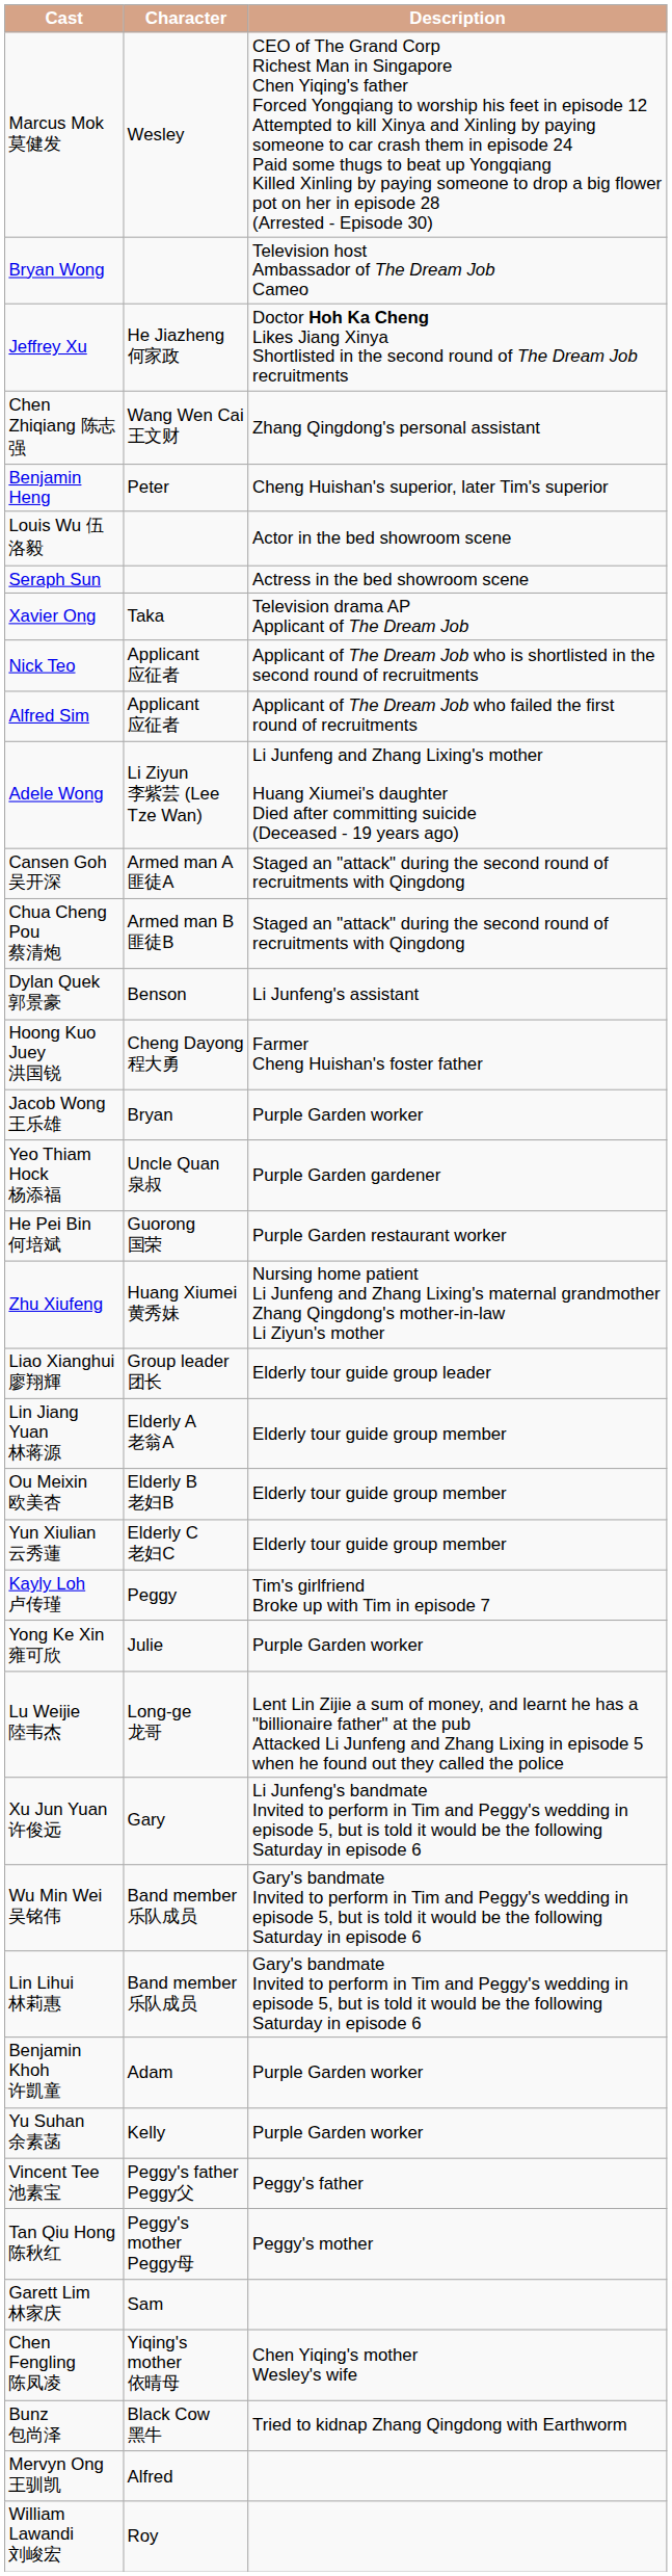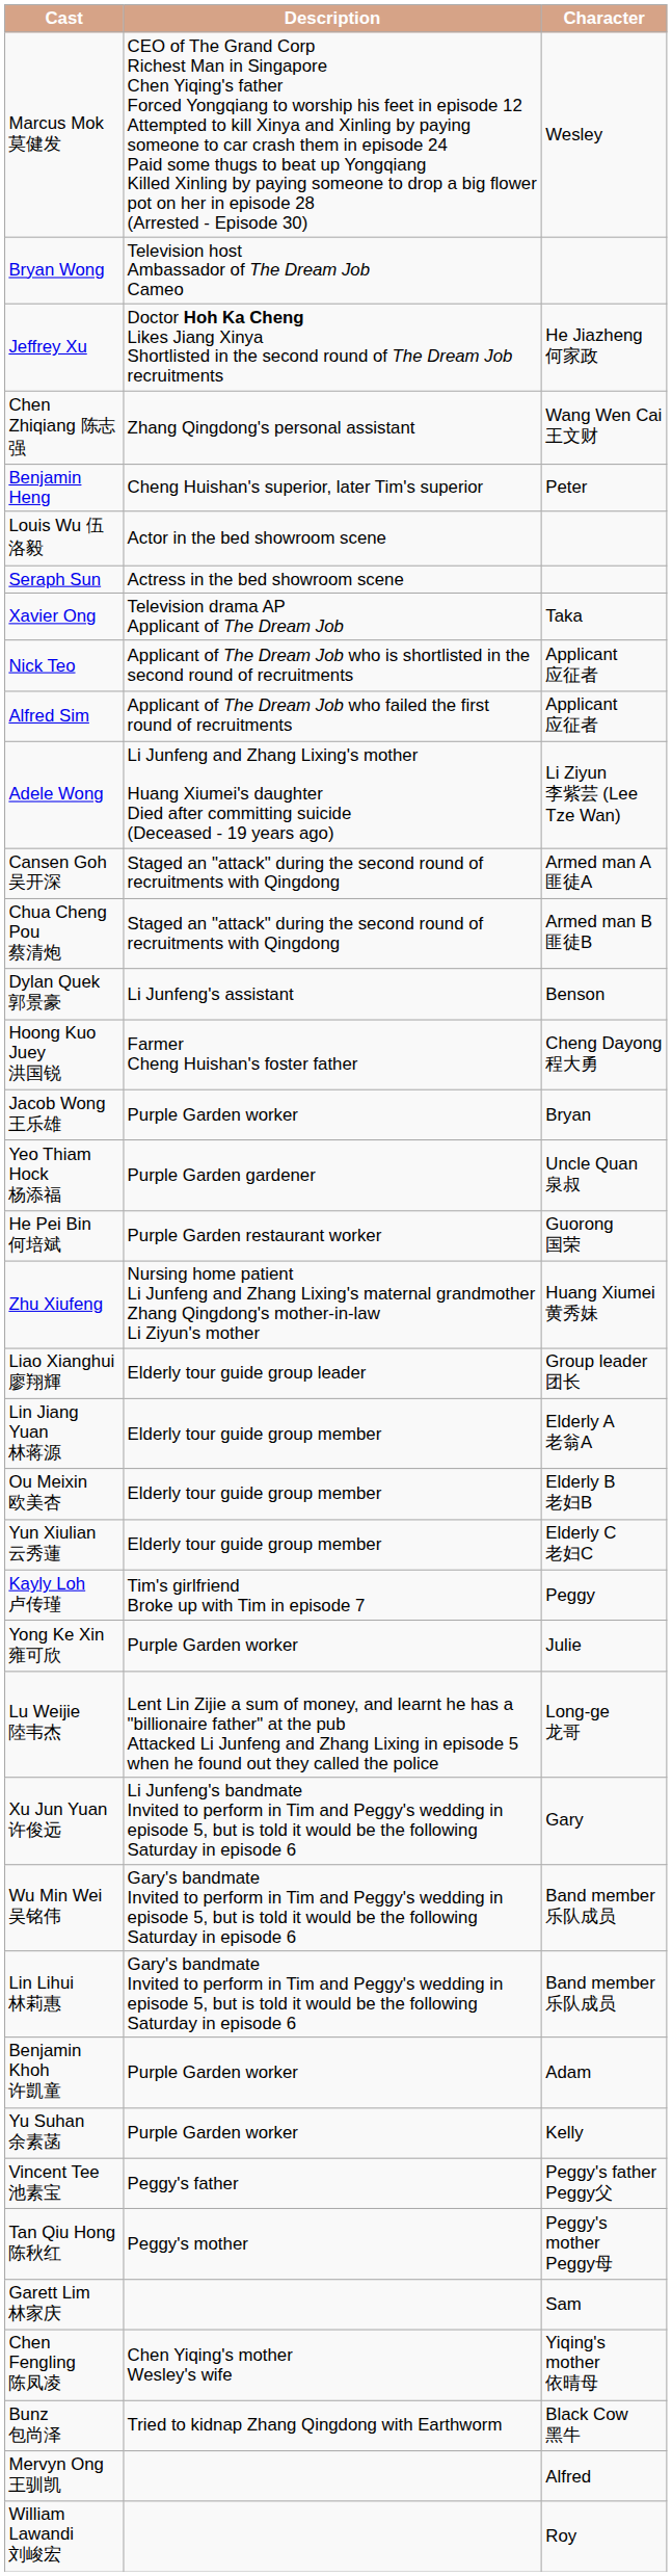columns swapped: Character <-> Description
